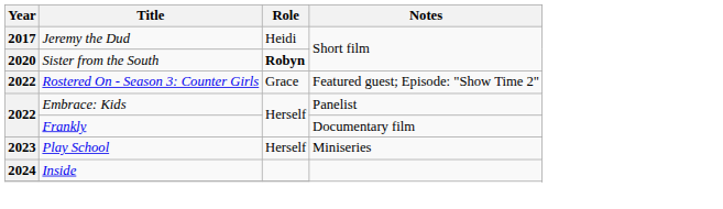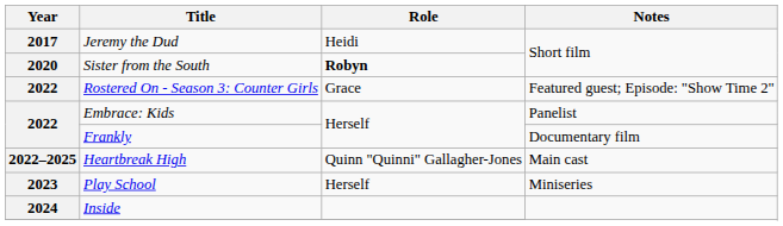+ row: 2022–2025 | Heartbreak High | Quinn "Quinni" Gallagher-Jones | Main cast
